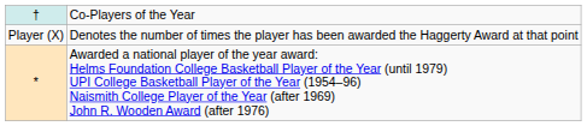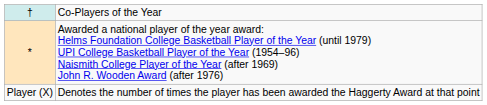rows swapped: * <-> Player (X)
